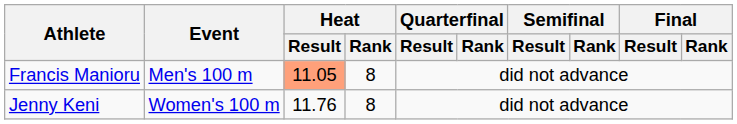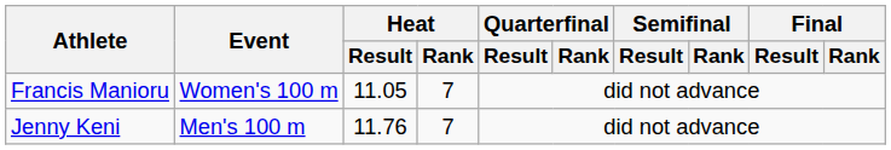Francis Manioru | Event: Men's 100 m -> Women's 100 m
Francis Manioru | Heat / Result: lightsalmon background -> no background
Francis Manioru | Heat / Rank: 8 -> 7
Jenny Keni | Event: Women's 100 m -> Men's 100 m
Jenny Keni | Heat / Rank: 8 -> 7
